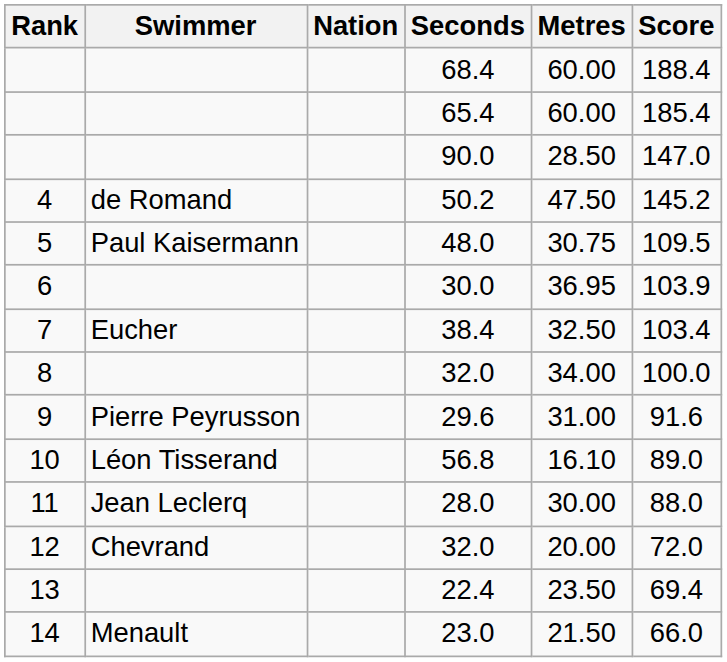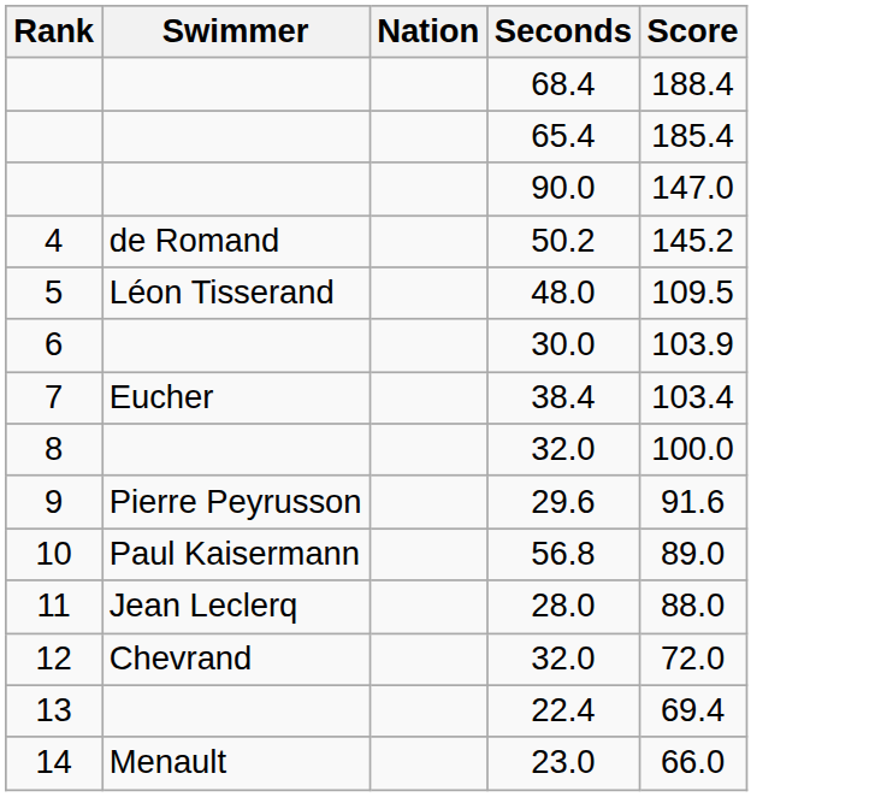- column: Metres | 60.00 | 60.00 | 28.50 | 47.50 | 30.75 | 36.95 | 32.50 | 34.00 | 31.00 | 16.10 | 30.00 | 20.00 | 23.50 | 21.50
48.0 | Swimmer: Paul Kaisermann -> Léon Tisserand
56.8 | Swimmer: Léon Tisserand -> Paul Kaisermann
